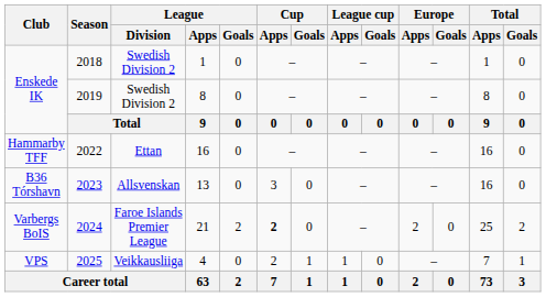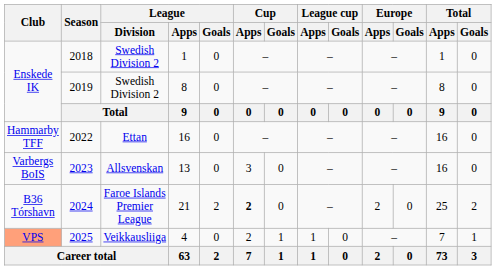2023 | Club: B36 Tórshavn -> Varbergs BoIS
2024 | Club: Varbergs BoIS -> B36 Tórshavn
2025 | Club: no background -> lightsalmon background
